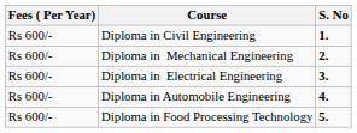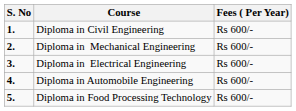columns swapped: S. No <-> Fees ( Per Year)
